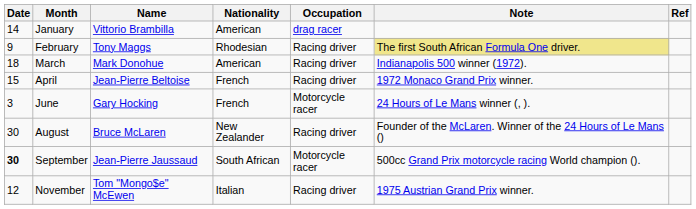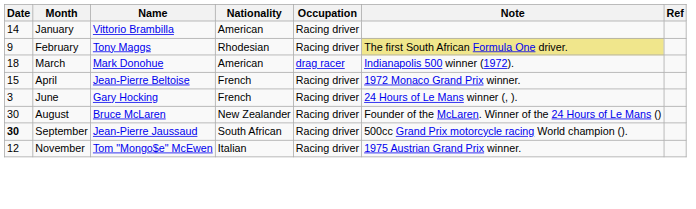January | Occupation: drag racer -> Racing driver
March | Occupation: Racing driver -> drag racer
June | Occupation: Motorcycle racer -> Racing driver
September | Occupation: Motorcycle racer -> Racing driver
